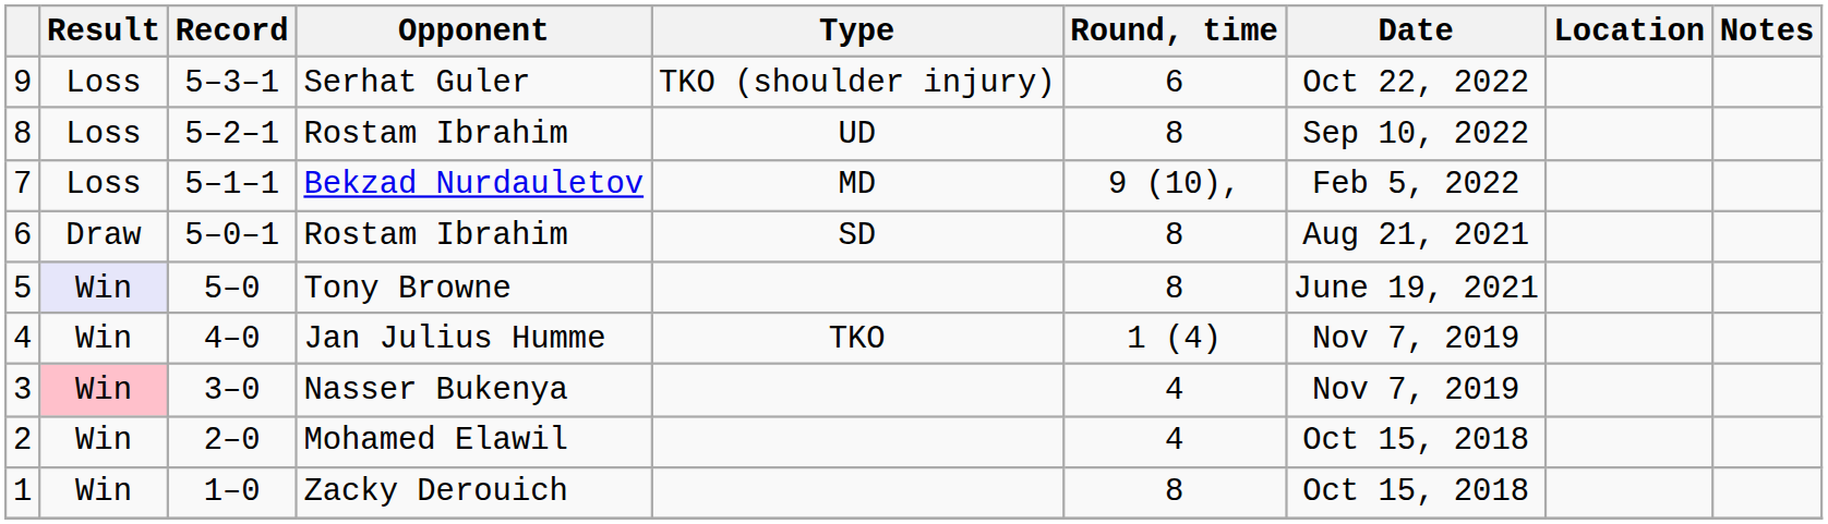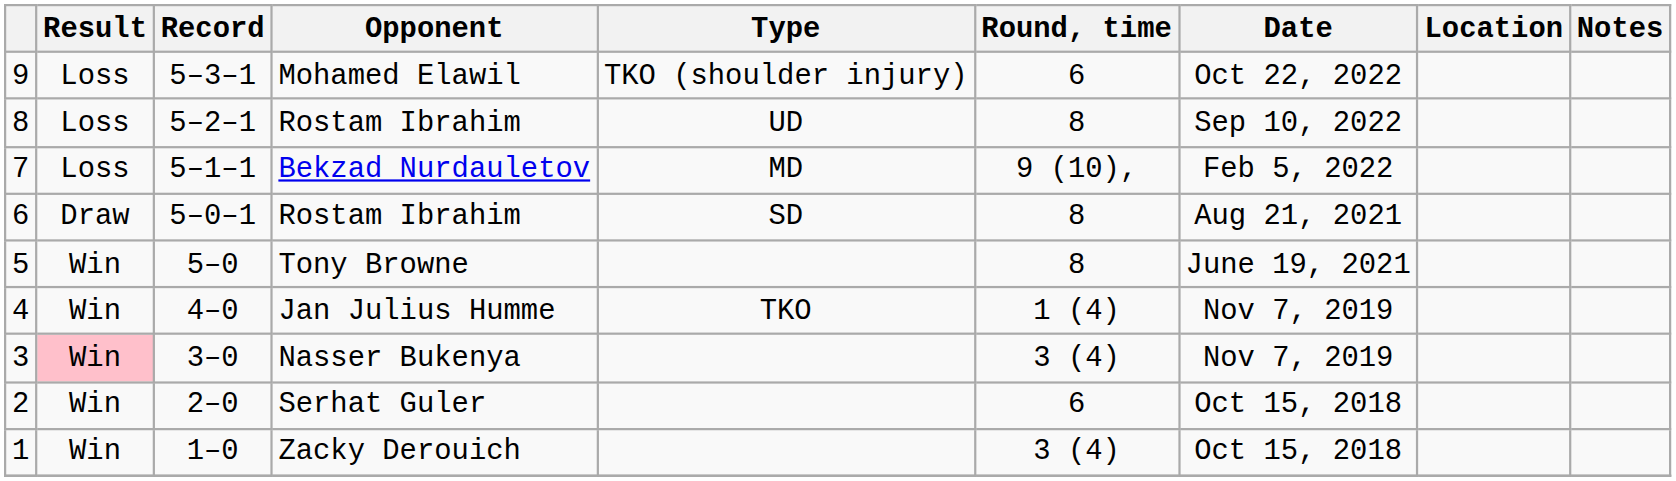9 | Opponent: Serhat Guler -> Mohamed Elawil
5 | Result: lavender background -> no background
3 | Round, time: 4 -> 3 (4)
2 | Opponent: Mohamed Elawil -> Serhat Guler
2 | Round, time: 4 -> 6
1 | Round, time: 8 -> 3 (4)
